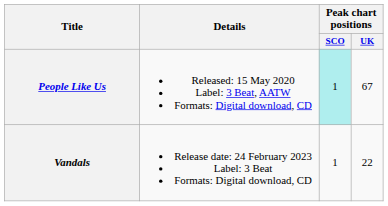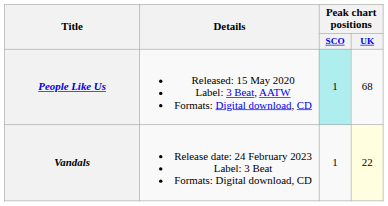People Like Us | Peak chart positions / UK: 67 -> 68
Vandals | Peak chart positions / UK: no background -> lightyellow background
